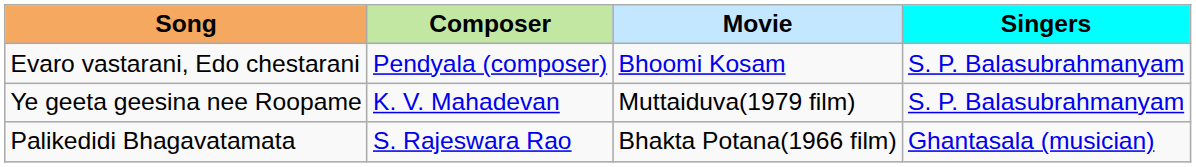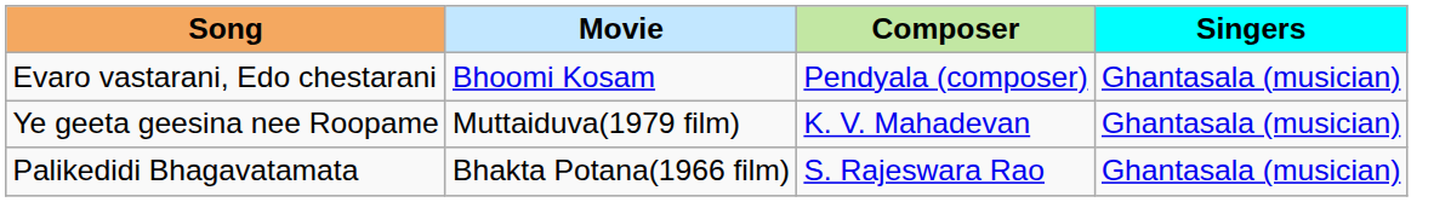columns swapped: Movie <-> Composer
Evaro vastarani, Edo chestarani | Singers: S. P. Balasubrahmanyam -> Ghantasala (musician)
Ye geeta geesina nee Roopame | Singers: S. P. Balasubrahmanyam -> Ghantasala (musician)
